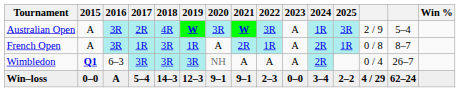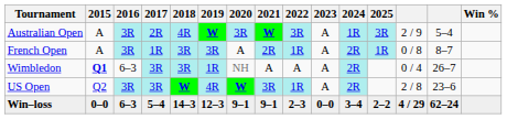French Open | 2019: 1R -> 3R
Wimbledon | 2019: 3R -> 1R
+ row: US Open | Q2 | 3R | 3R | W | 4R | W | 3R | 1R | A | 2R | 2 / 8 | 23–6
Win–loss | 2016: A -> 6–3
